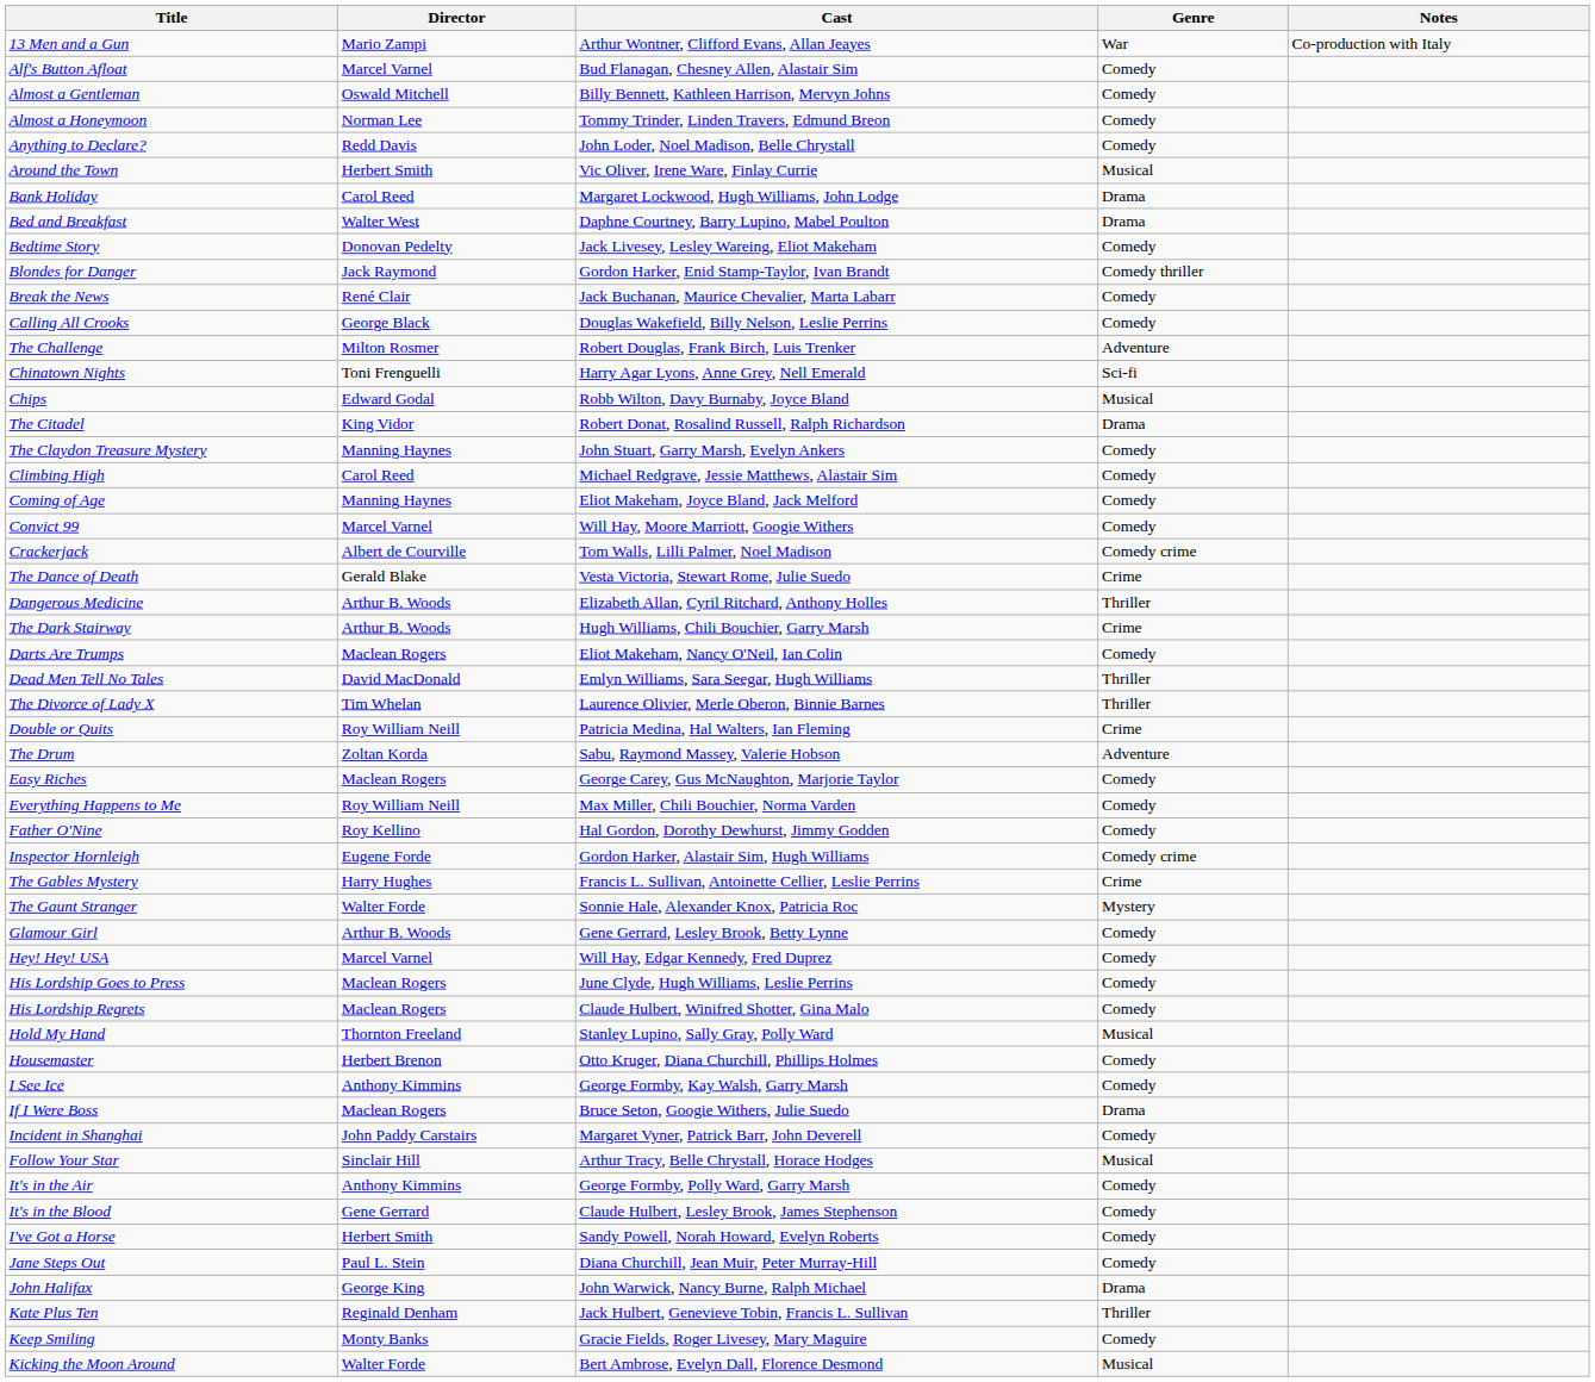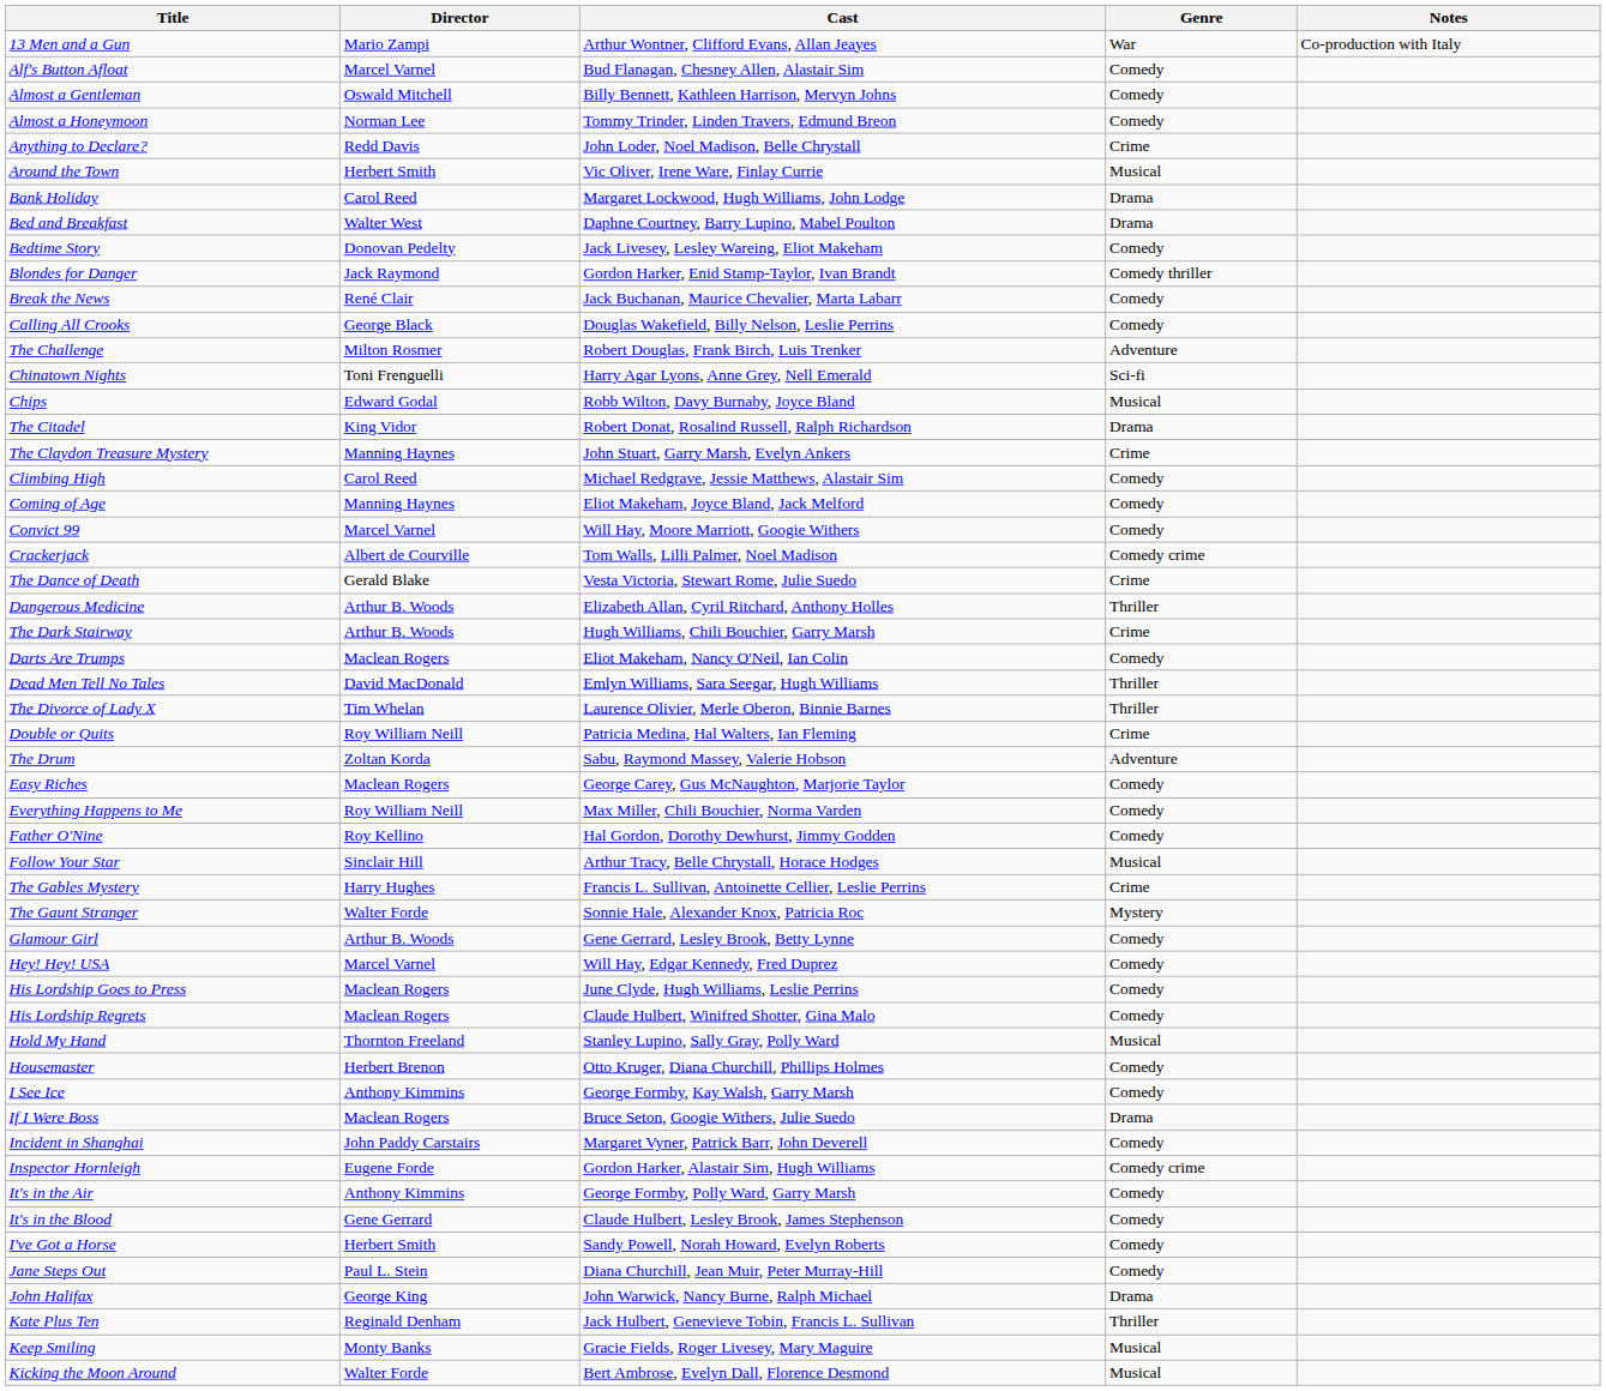Anything to Declare? | Genre: Comedy -> Crime
The Claydon Treasure Mystery | Genre: Comedy -> Crime
rows swapped: Follow Your Star <-> Inspector Hornleigh
Keep Smiling | Genre: Comedy -> Musical
